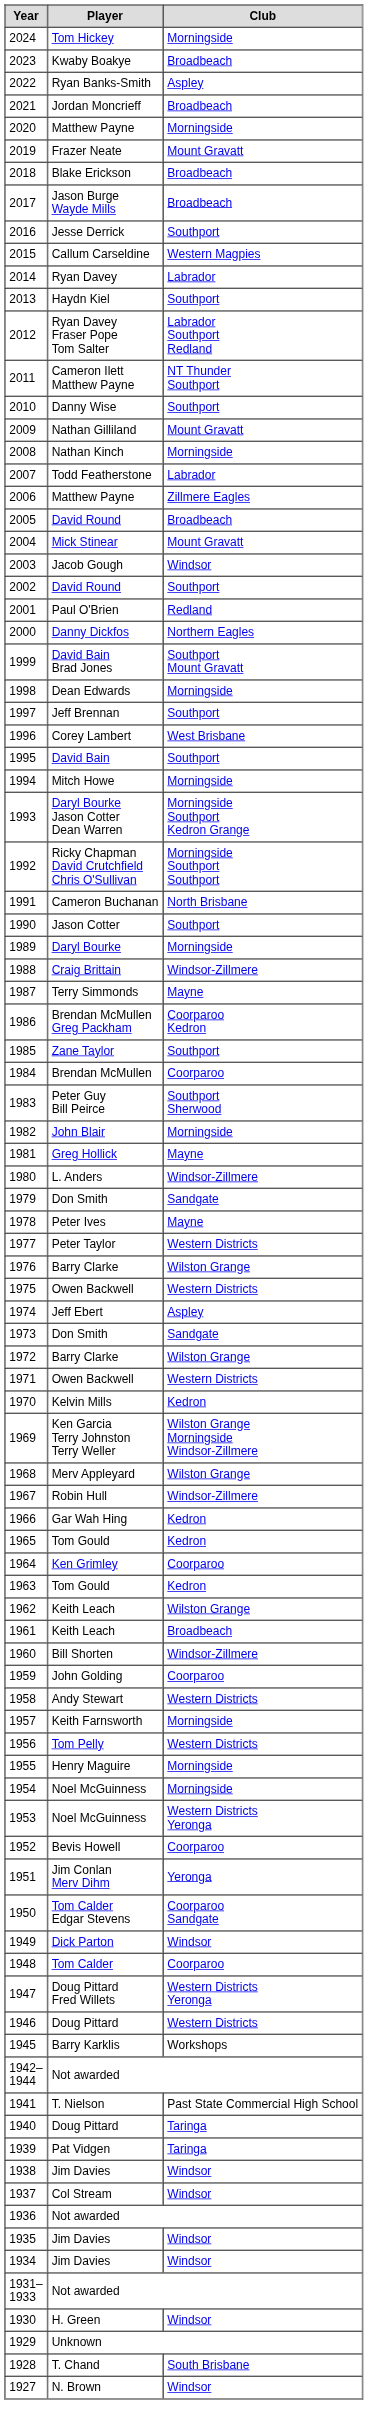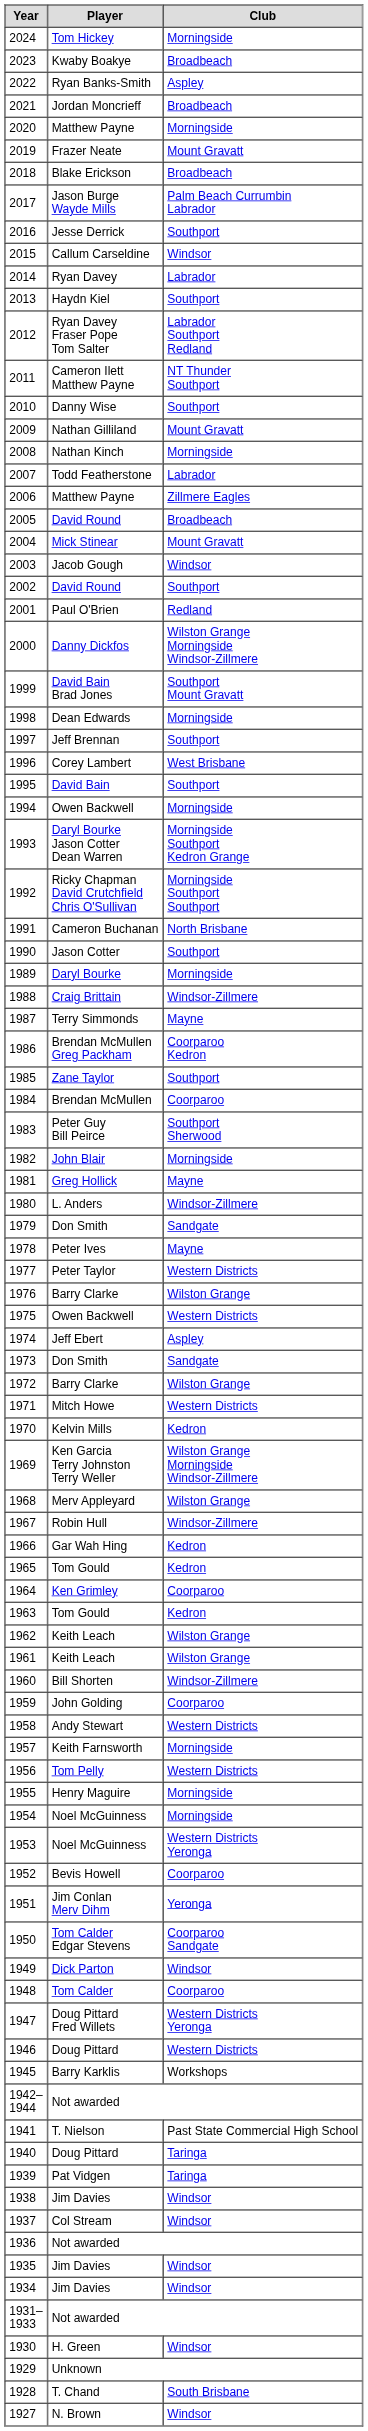2017 | Club: Broadbeach -> Palm Beach Currumbin Labrador
2015 | Club: Western Magpies -> Windsor
2000 | Club: Northern Eagles -> Wilston Grange Morningside Windsor-Zillmere
1994 | Player: Mitch Howe -> Owen Backwell
1971 | Player: Owen Backwell -> Mitch Howe
1961 | Club: Broadbeach -> Wilston Grange
